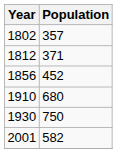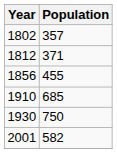1856 | Population: 452 -> 455
1910 | Population: 680 -> 685
